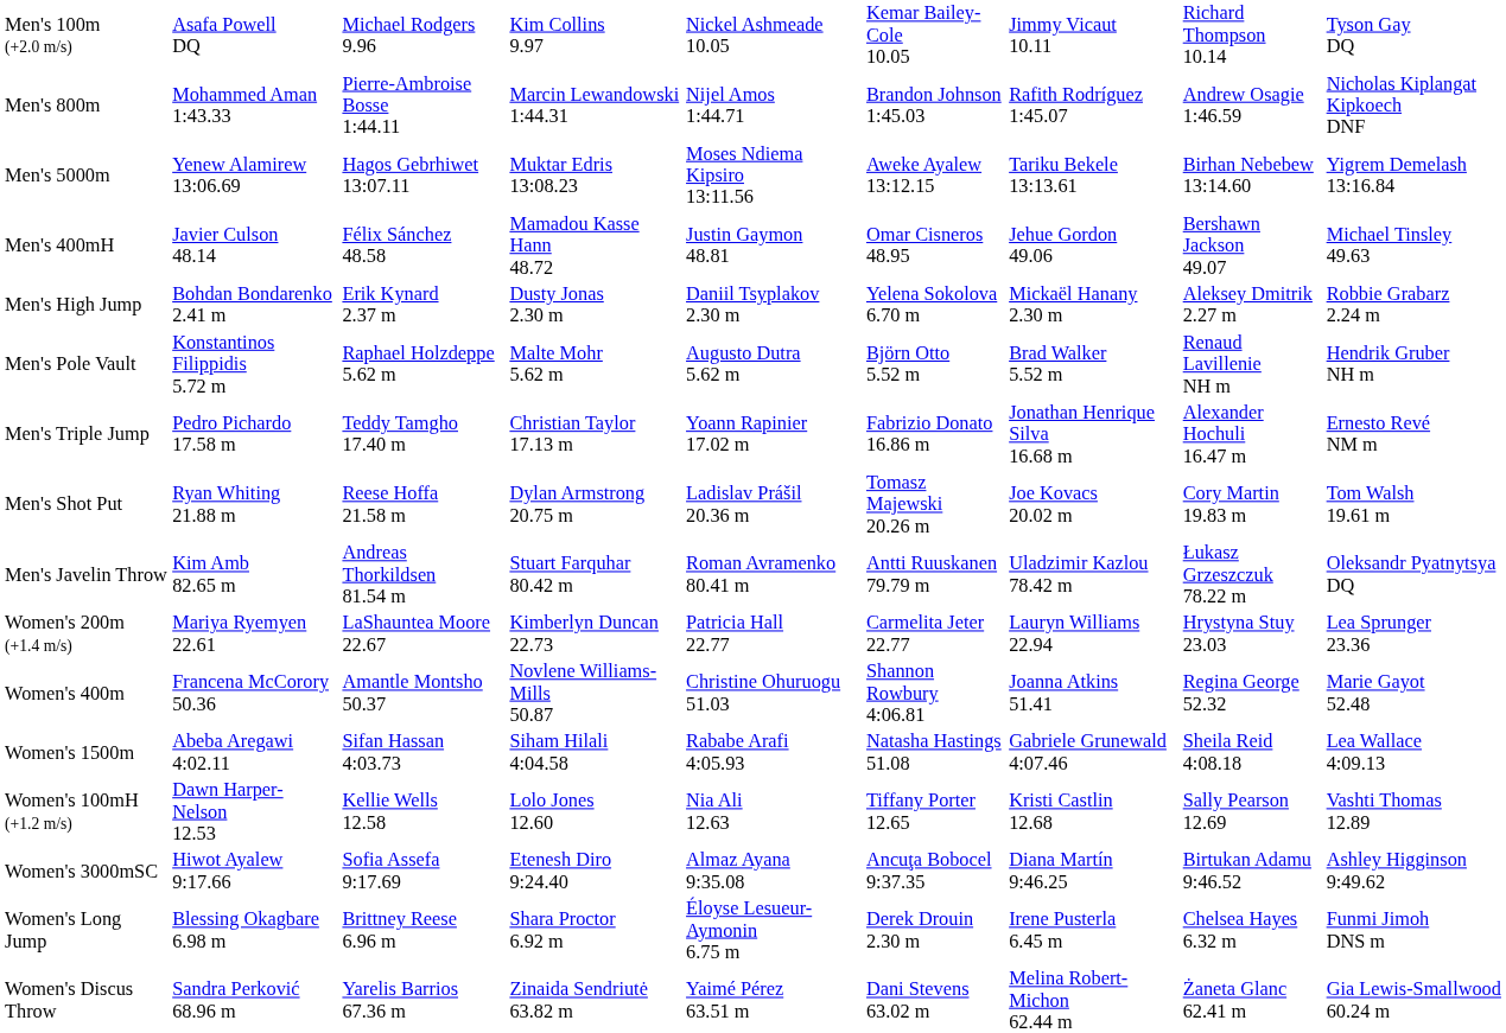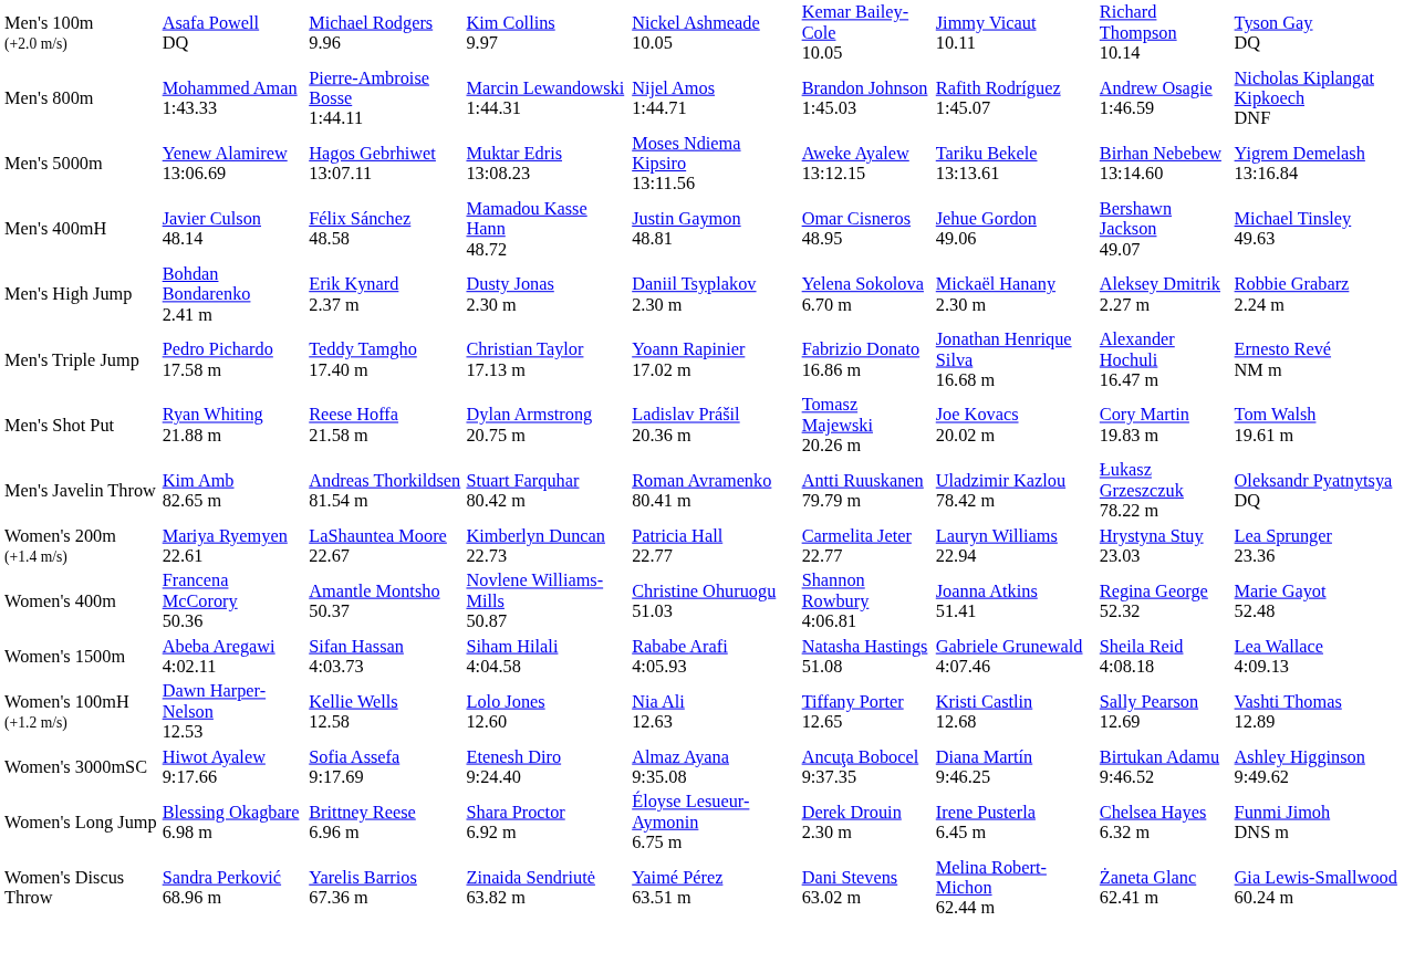- row: Men's Pole Vault | Konstantinos Filippidis 5.72 m | Raphael Holzdeppe 5.62 m | Malte Mohr 5.62 m | Augusto Dutra 5.62 m | Björn Otto 5.52 m | Brad Walker 5.52 m | Renaud Lavillenie NH m | Hendrik Gruber NH m
